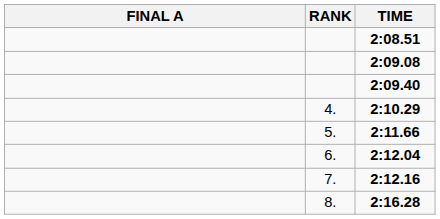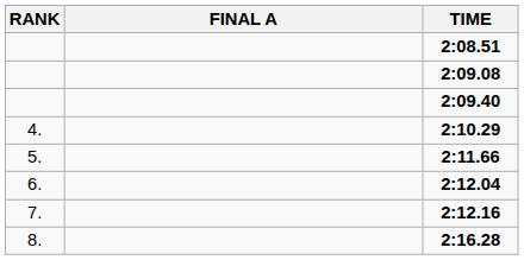columns swapped: RANK <-> FINAL A
